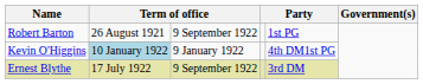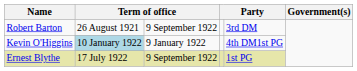Robert Barton | column 5: 1st PG -> 3rd DM
Ernest Blythe | column 5: 3rd DM -> 1st PG
